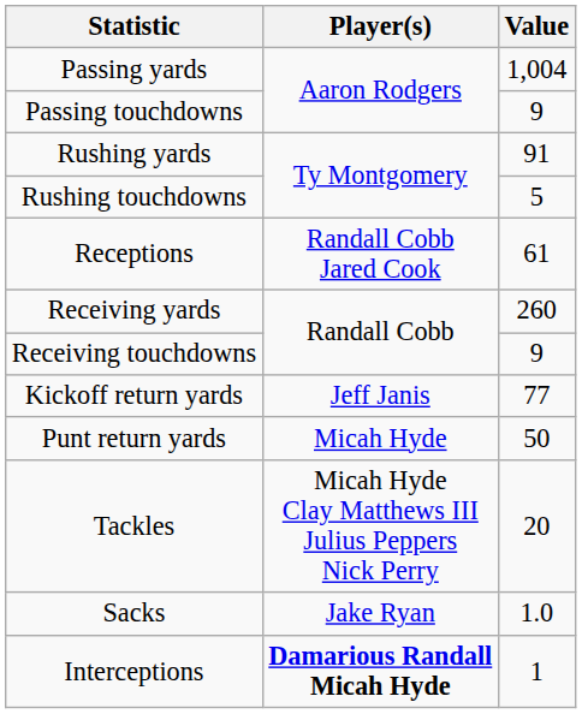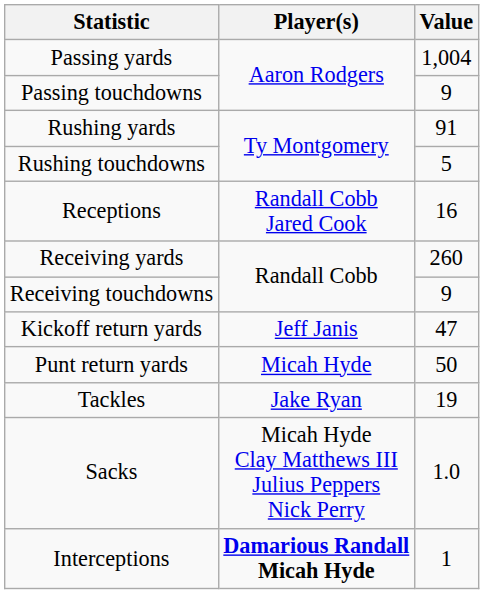Receptions | Value: 61 -> 16
Kickoff return yards | Value: 77 -> 47
Tackles | Player(s): Micah Hyde Clay Matthews III Julius Peppers Nick Perry -> Jake Ryan
Tackles | Value: 20 -> 19
Sacks | Player(s): Jake Ryan -> Micah Hyde Clay Matthews III Julius Peppers Nick Perry
